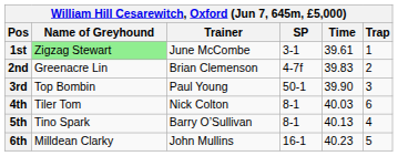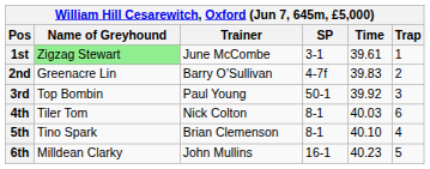2nd | Trainer: Brian Clemenson -> Barry O’Sullivan
3rd | Time: 39.90 -> 39.92
5th | Trainer: Barry O’Sullivan -> Brian Clemenson
5th | Time: 40.13 -> 40.10
